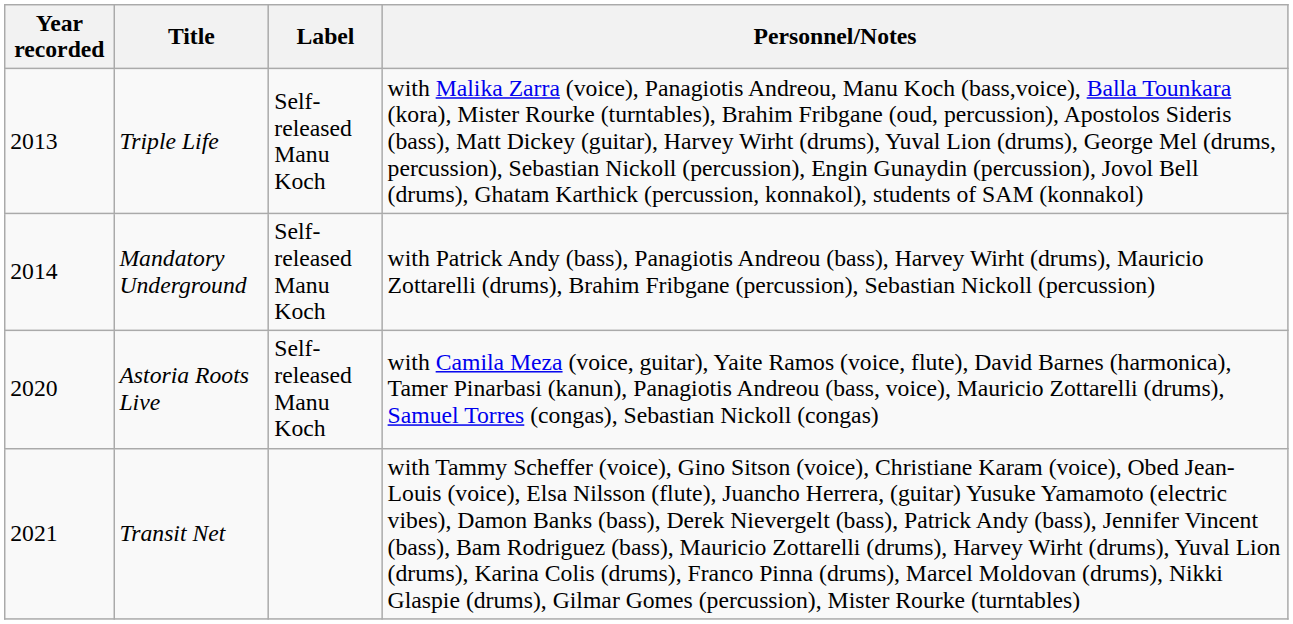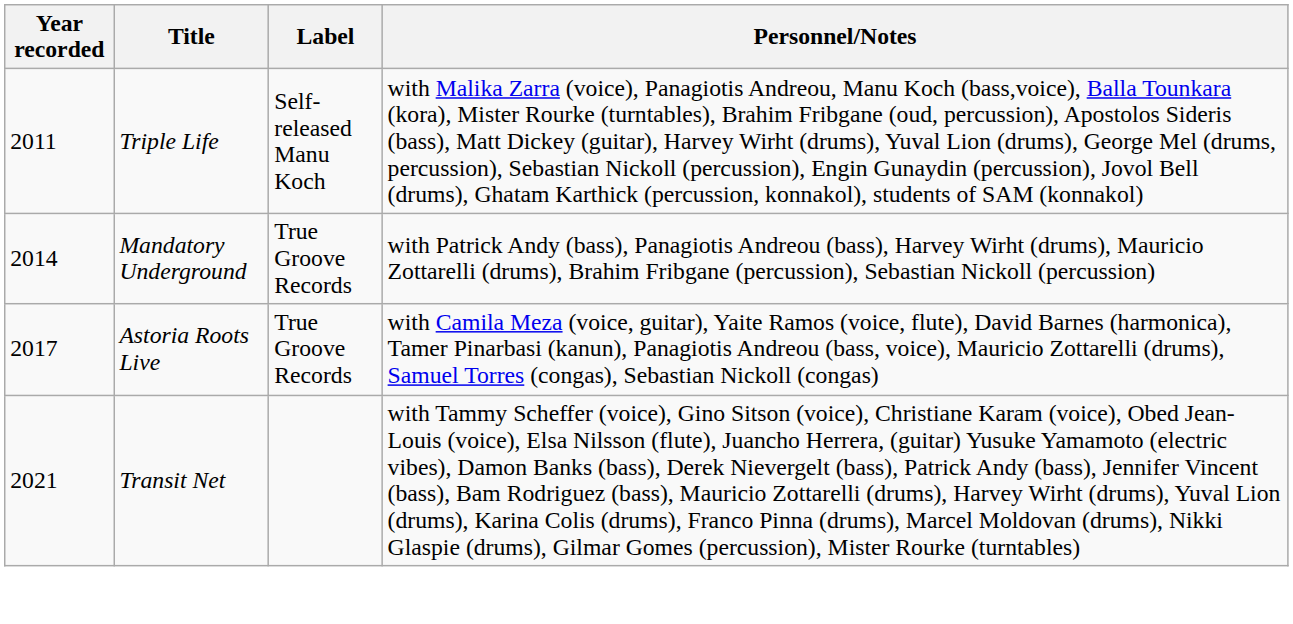Triple Life | Year recorded: 2013 -> 2011
Mandatory Underground | Label: Self-released Manu Koch -> True Groove Records
Astoria Roots Live | Year recorded: 2020 -> 2017
Astoria Roots Live | Label: Self-released Manu Koch -> True Groove Records
